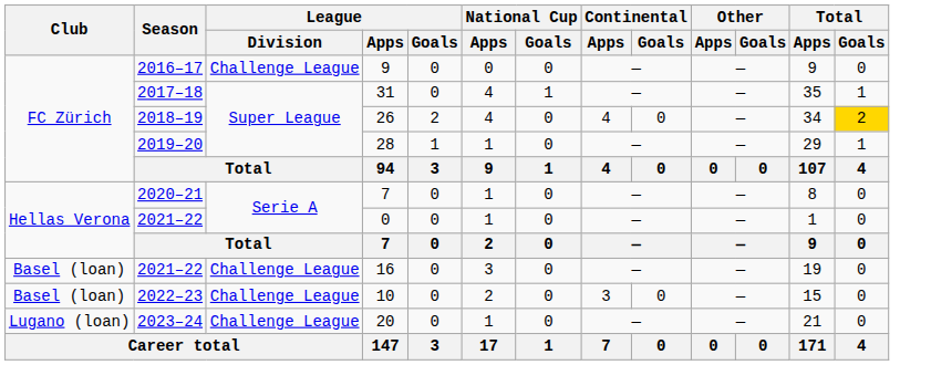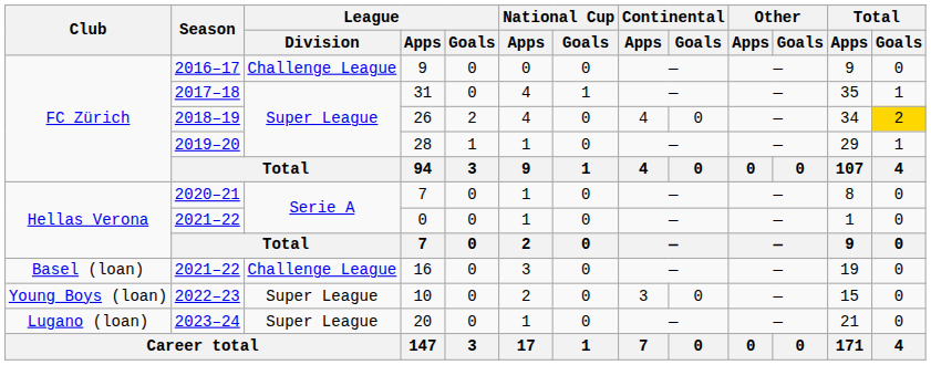10 | Club: Basel (loan) -> Young Boys (loan)
10 | League / Division: Challenge League -> Super League
20 | League / Division: Challenge League -> Super League
